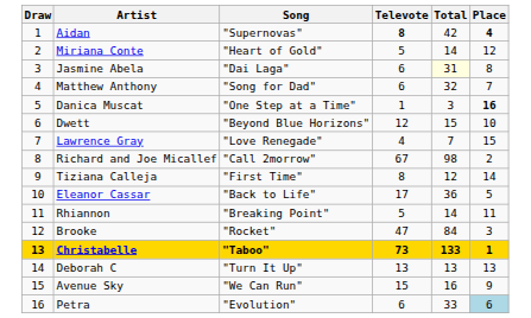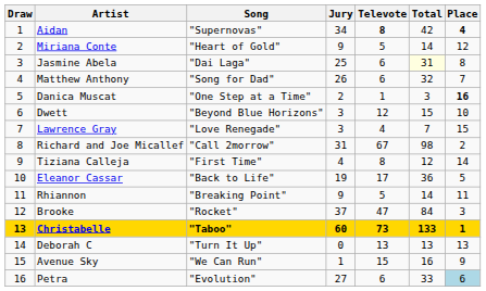+ column: Jury | 34 | 9 | 25 | 26 | 2 | 3 | 3 | 31 | 4 | 19 | 9 | 37 | 60 | 0 | 1 | 27
